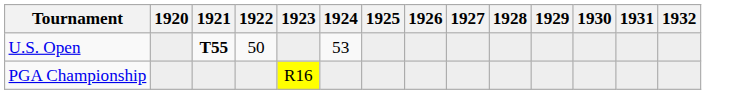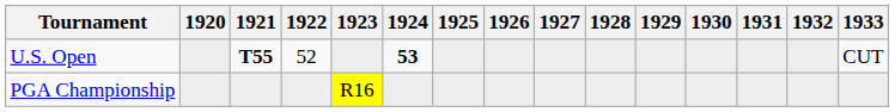+ column: 1933 | CUT
U.S. Open | 1922: 50 -> 52
U.S. Open | 1924: normal -> bold
